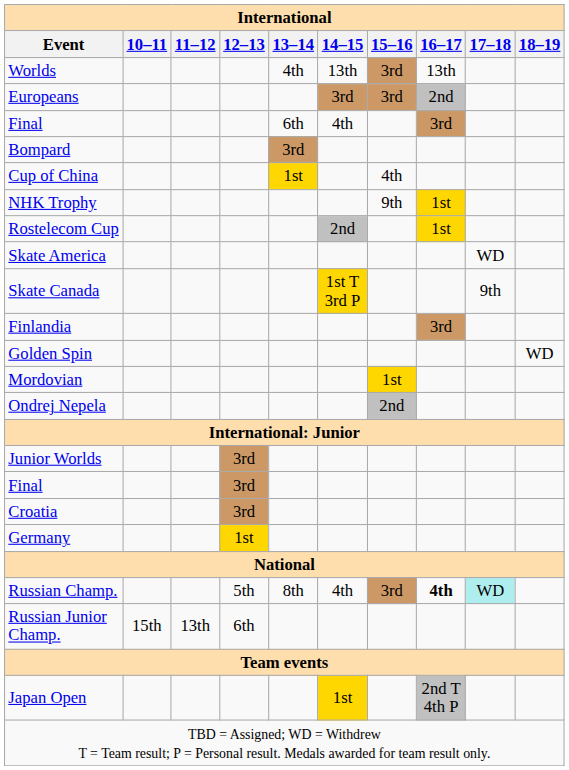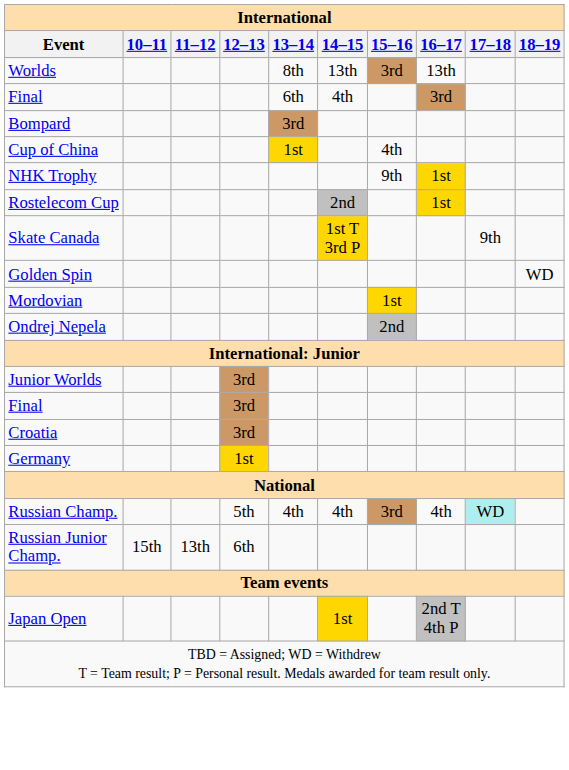Worlds | 13–14: 4th -> 8th
- row: Europeans | 3rd | 3rd | 2nd
- row: Skate America | WD
- row: Finlandia | 3rd
Russian Champ. | 13–14: 8th -> 4th
Russian Champ. | 16–17: bold -> normal
